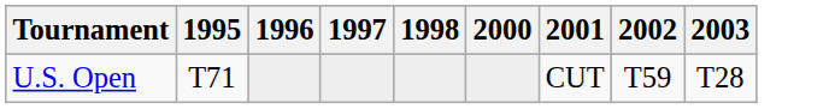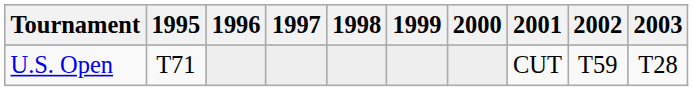+ column: 1999
